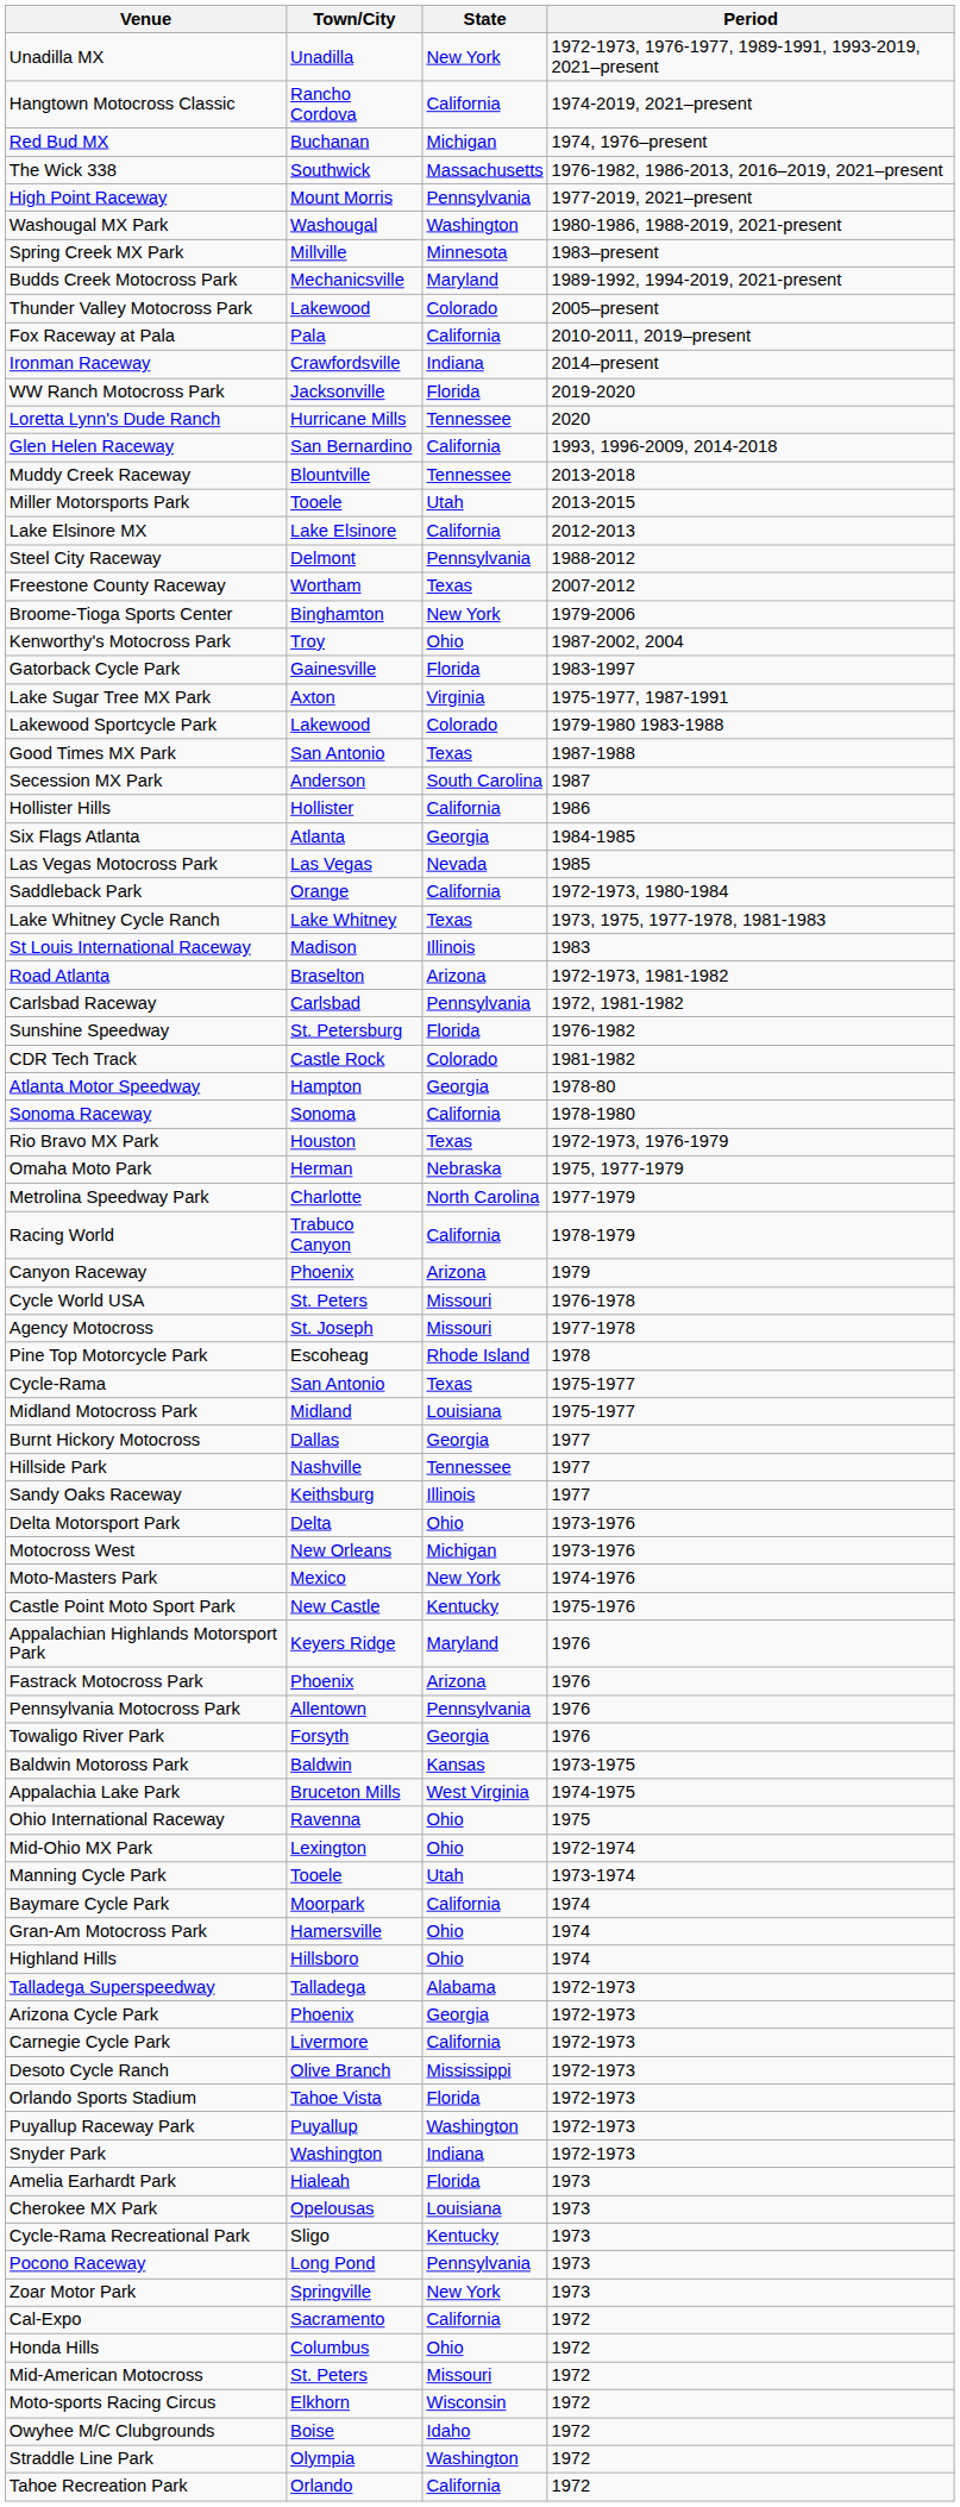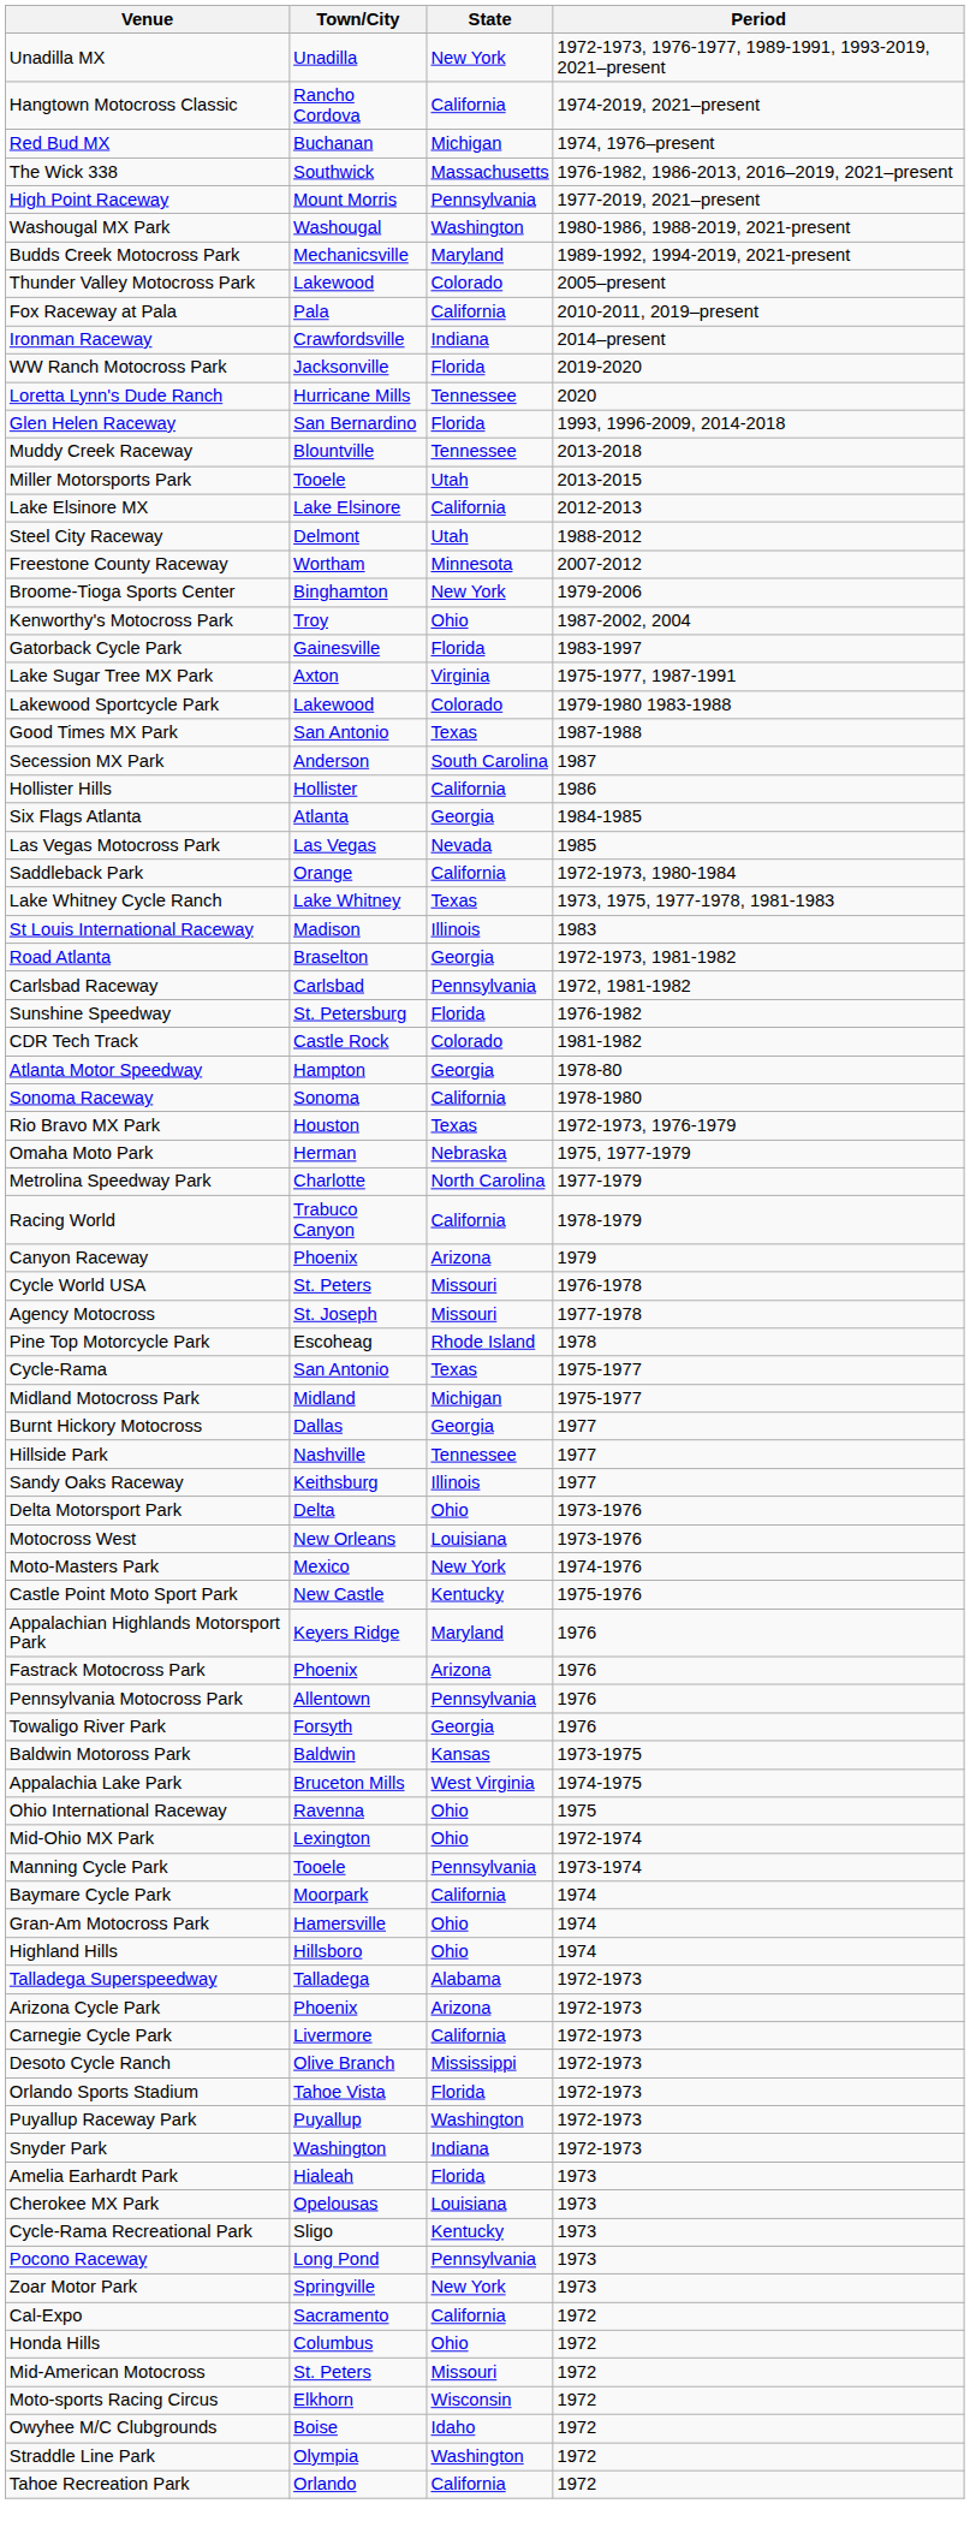- row: Spring Creek MX Park | Millville | Minnesota | 1983–present
Glen Helen Raceway | State: California -> Florida
Steel City Raceway | State: Pennsylvania -> Utah
Freestone County Raceway | State: Texas -> Minnesota
Road Atlanta | State: Arizona -> Georgia
Midland Motocross Park | State: Louisiana -> Michigan
Motocross West | State: Michigan -> Louisiana
Manning Cycle Park | State: Utah -> Pennsylvania
Arizona Cycle Park | State: Georgia -> Arizona
